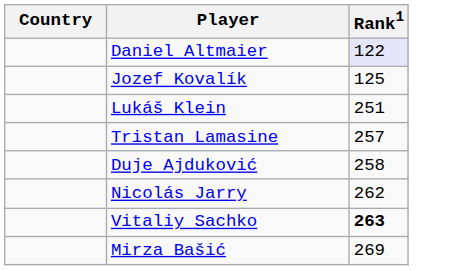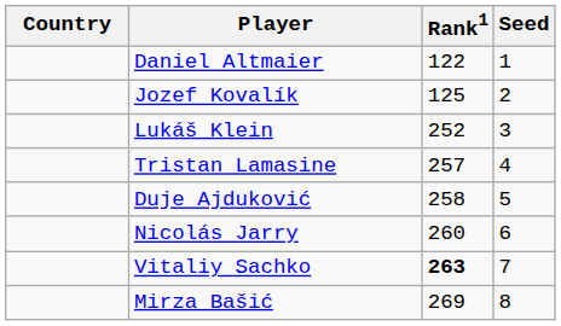+ column: Seed | 1 | 2 | 3 | 4 | 5 | 6 | 7 | 8
Daniel Altmaier | Rank1: lavender background -> no background
Lukáš Klein | Rank1: 251 -> 252
Nicolás Jarry | Rank1: 262 -> 260
